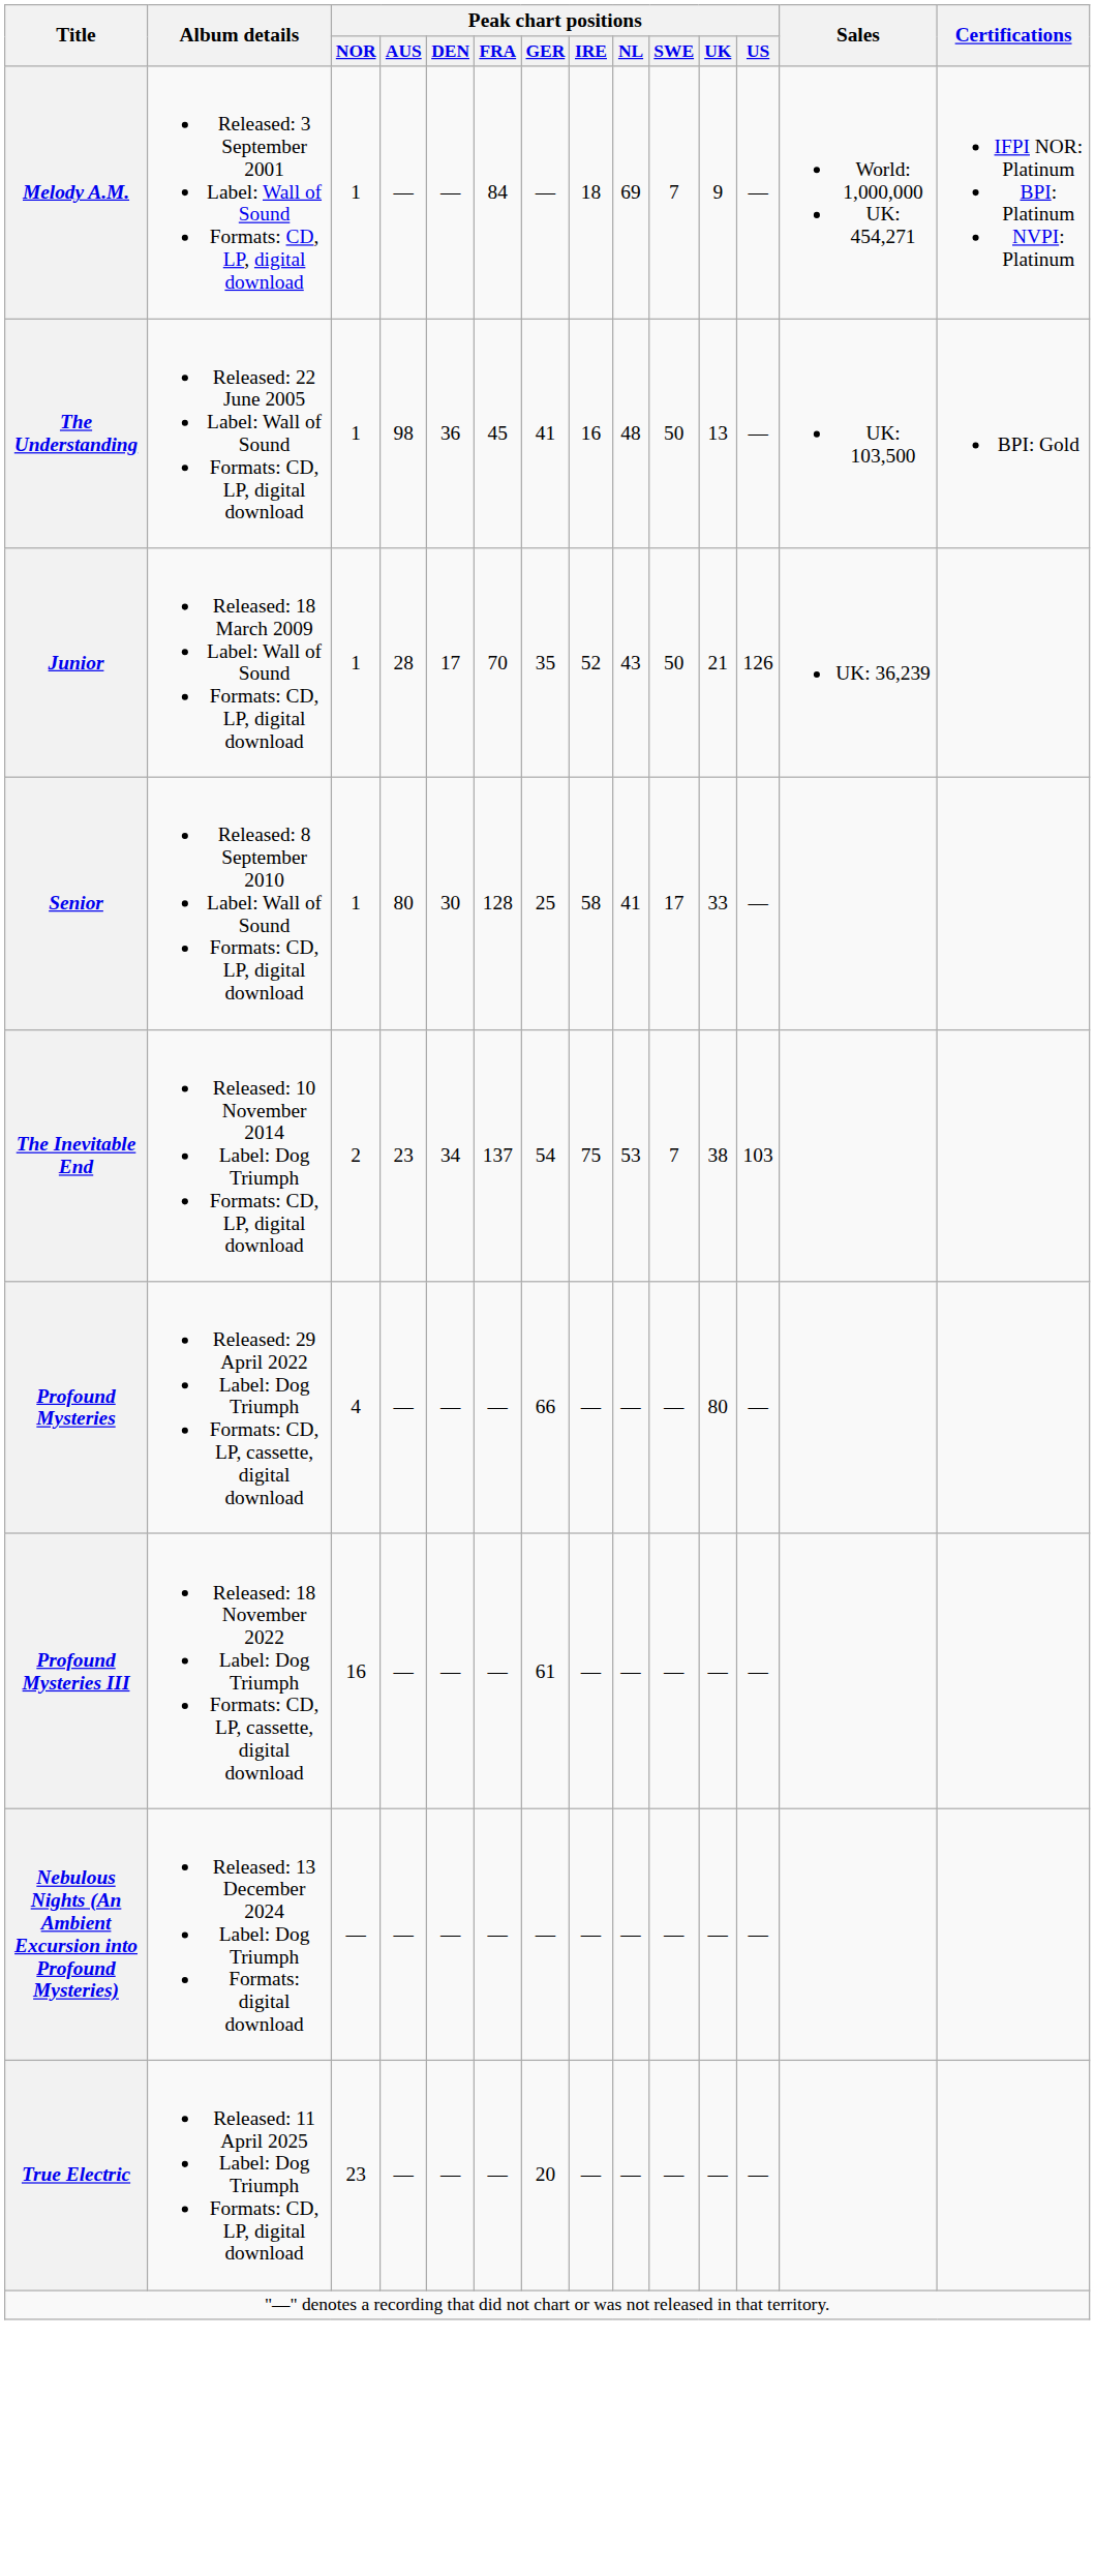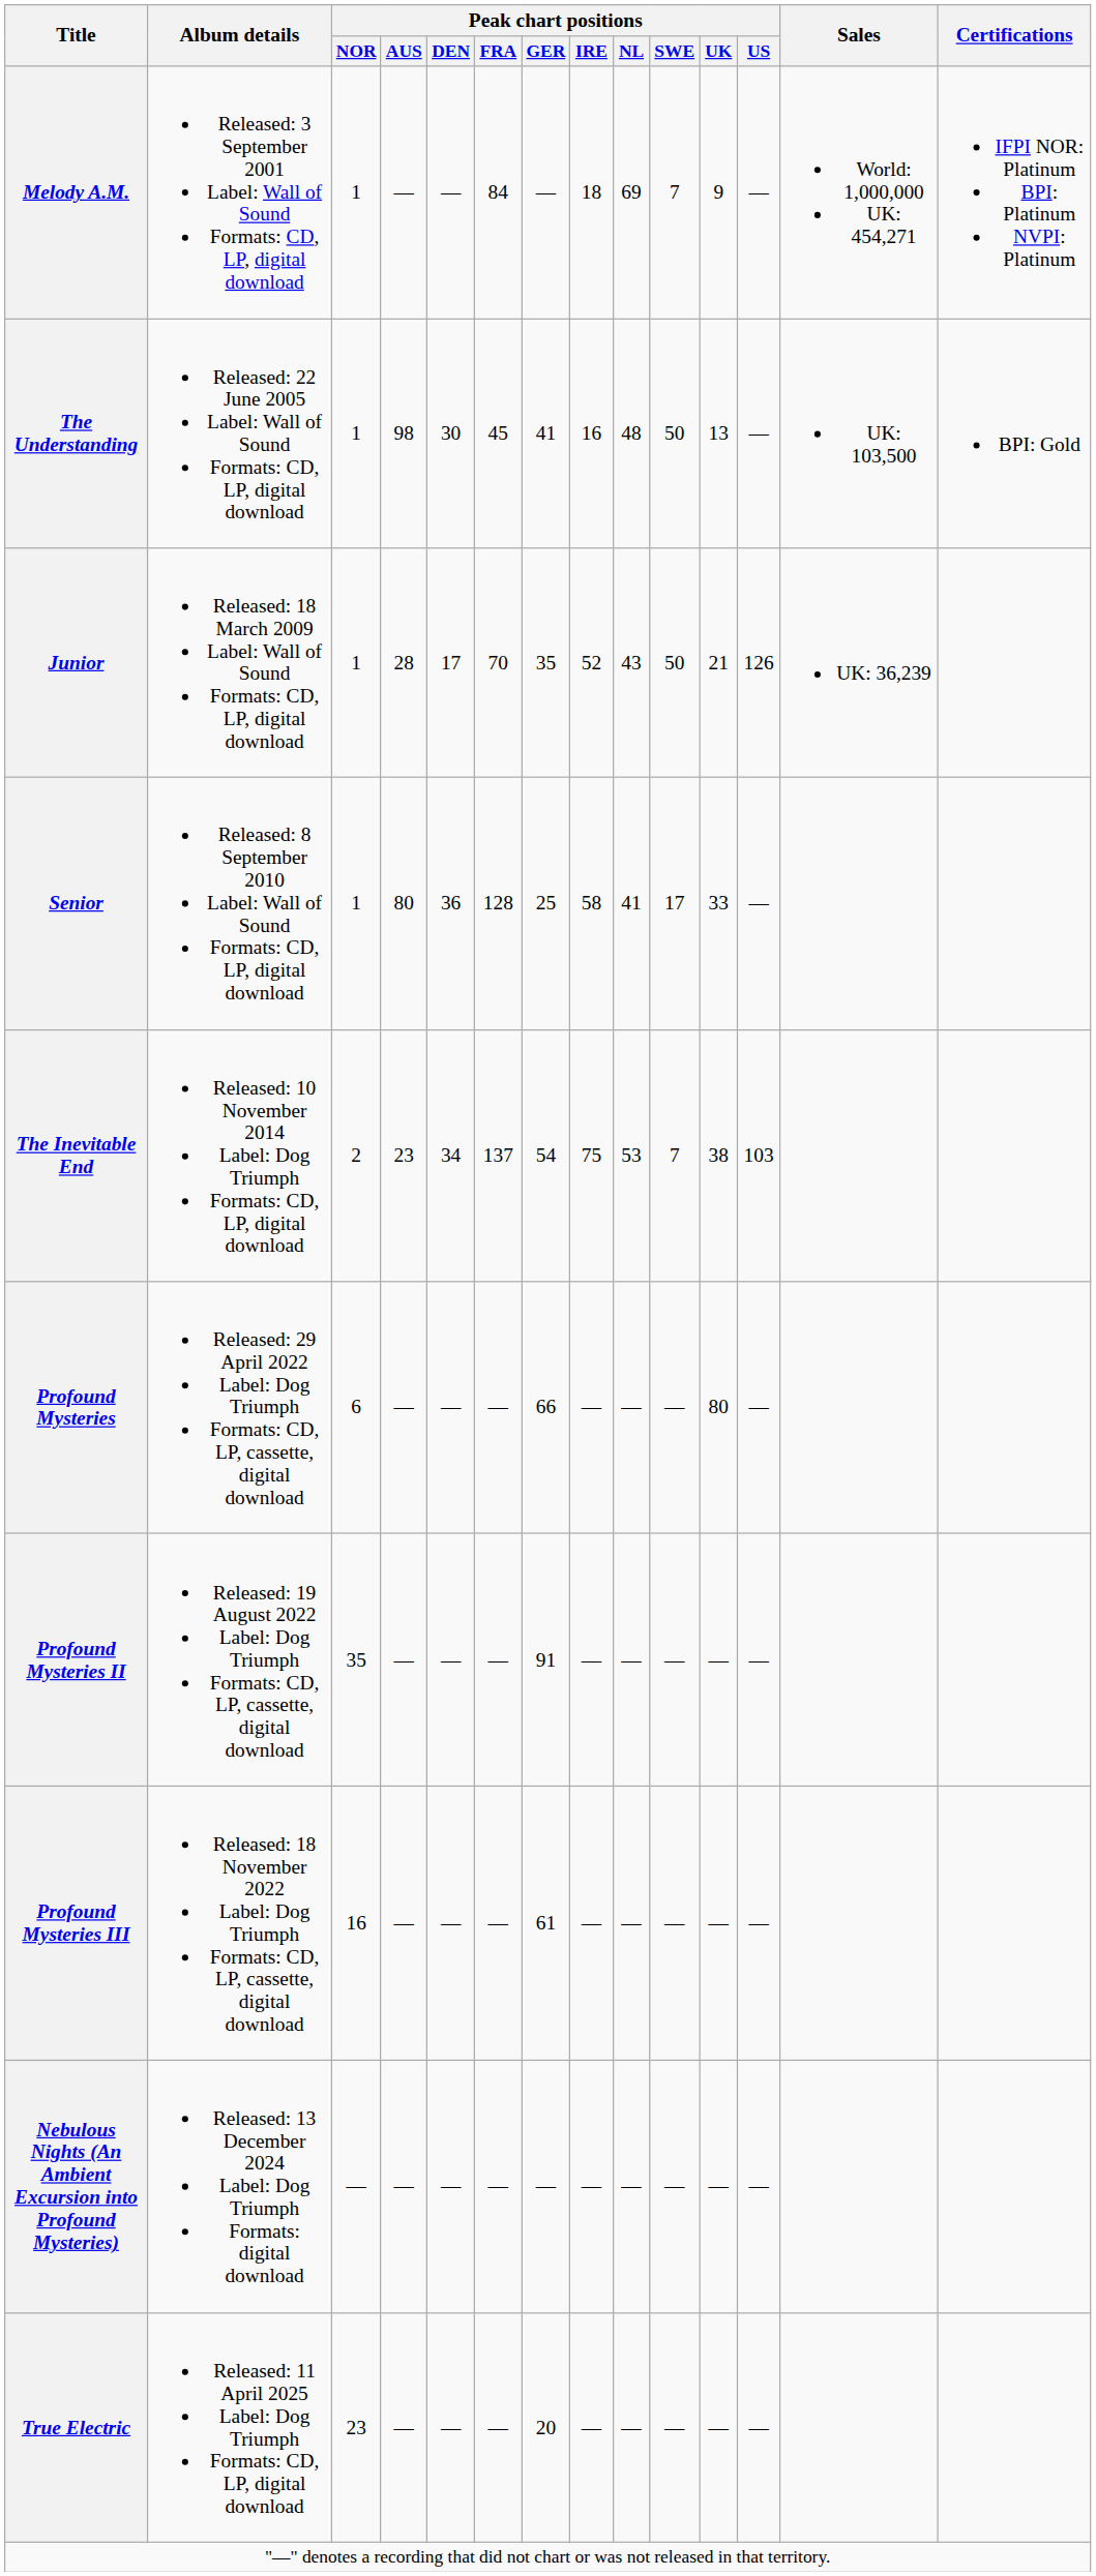The Understanding | Peak chart positions / DEN: 36 -> 30
Senior | Peak chart positions / DEN: 30 -> 36
Profound Mysteries | Peak chart positions / NOR: 4 -> 6
+ row: Profound Mysteries II | Released: 19 August 2022 Label: Dog Triumph Formats: CD, LP, cassette, digital download | 35 | — | — | — | 91 | — | — | — | — | —
